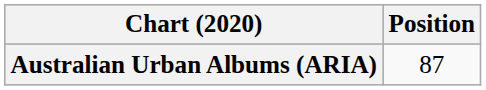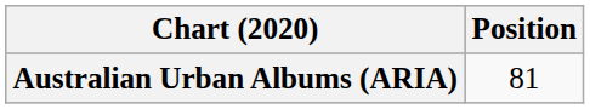Australian Urban Albums (ARIA) | Position: 87 -> 81
